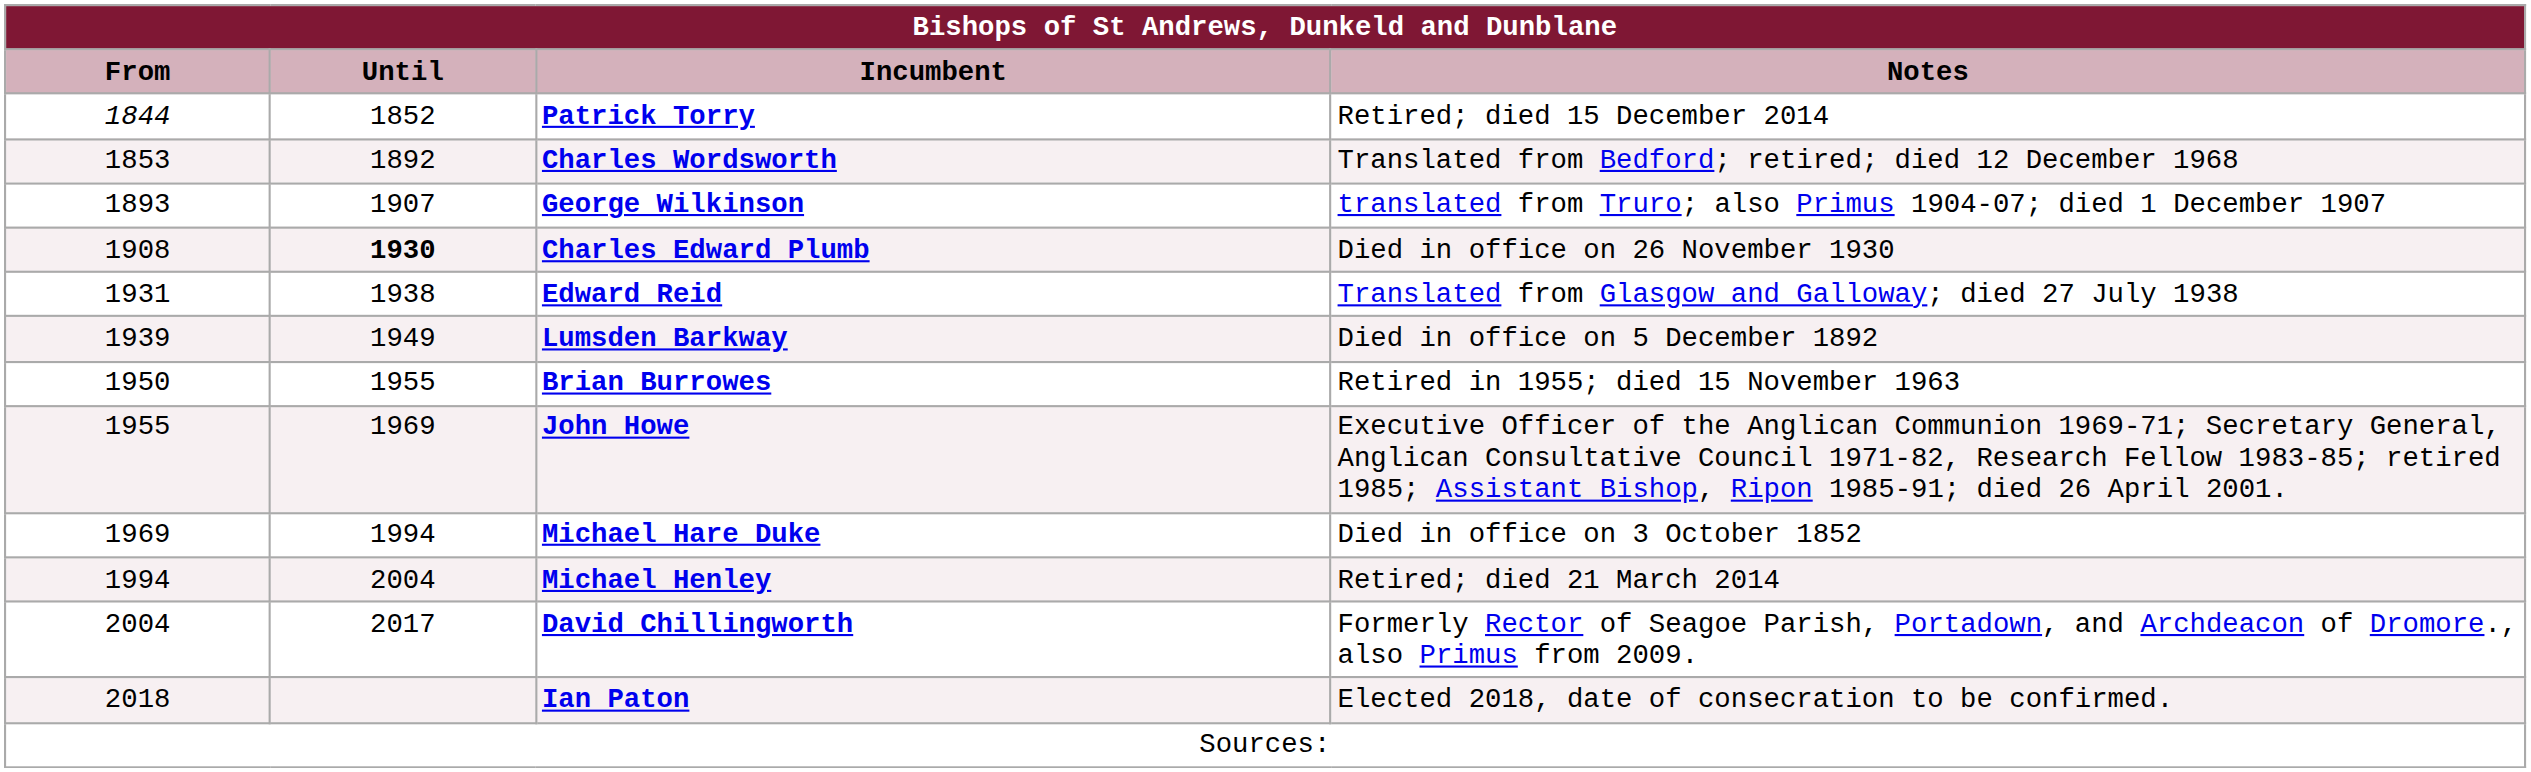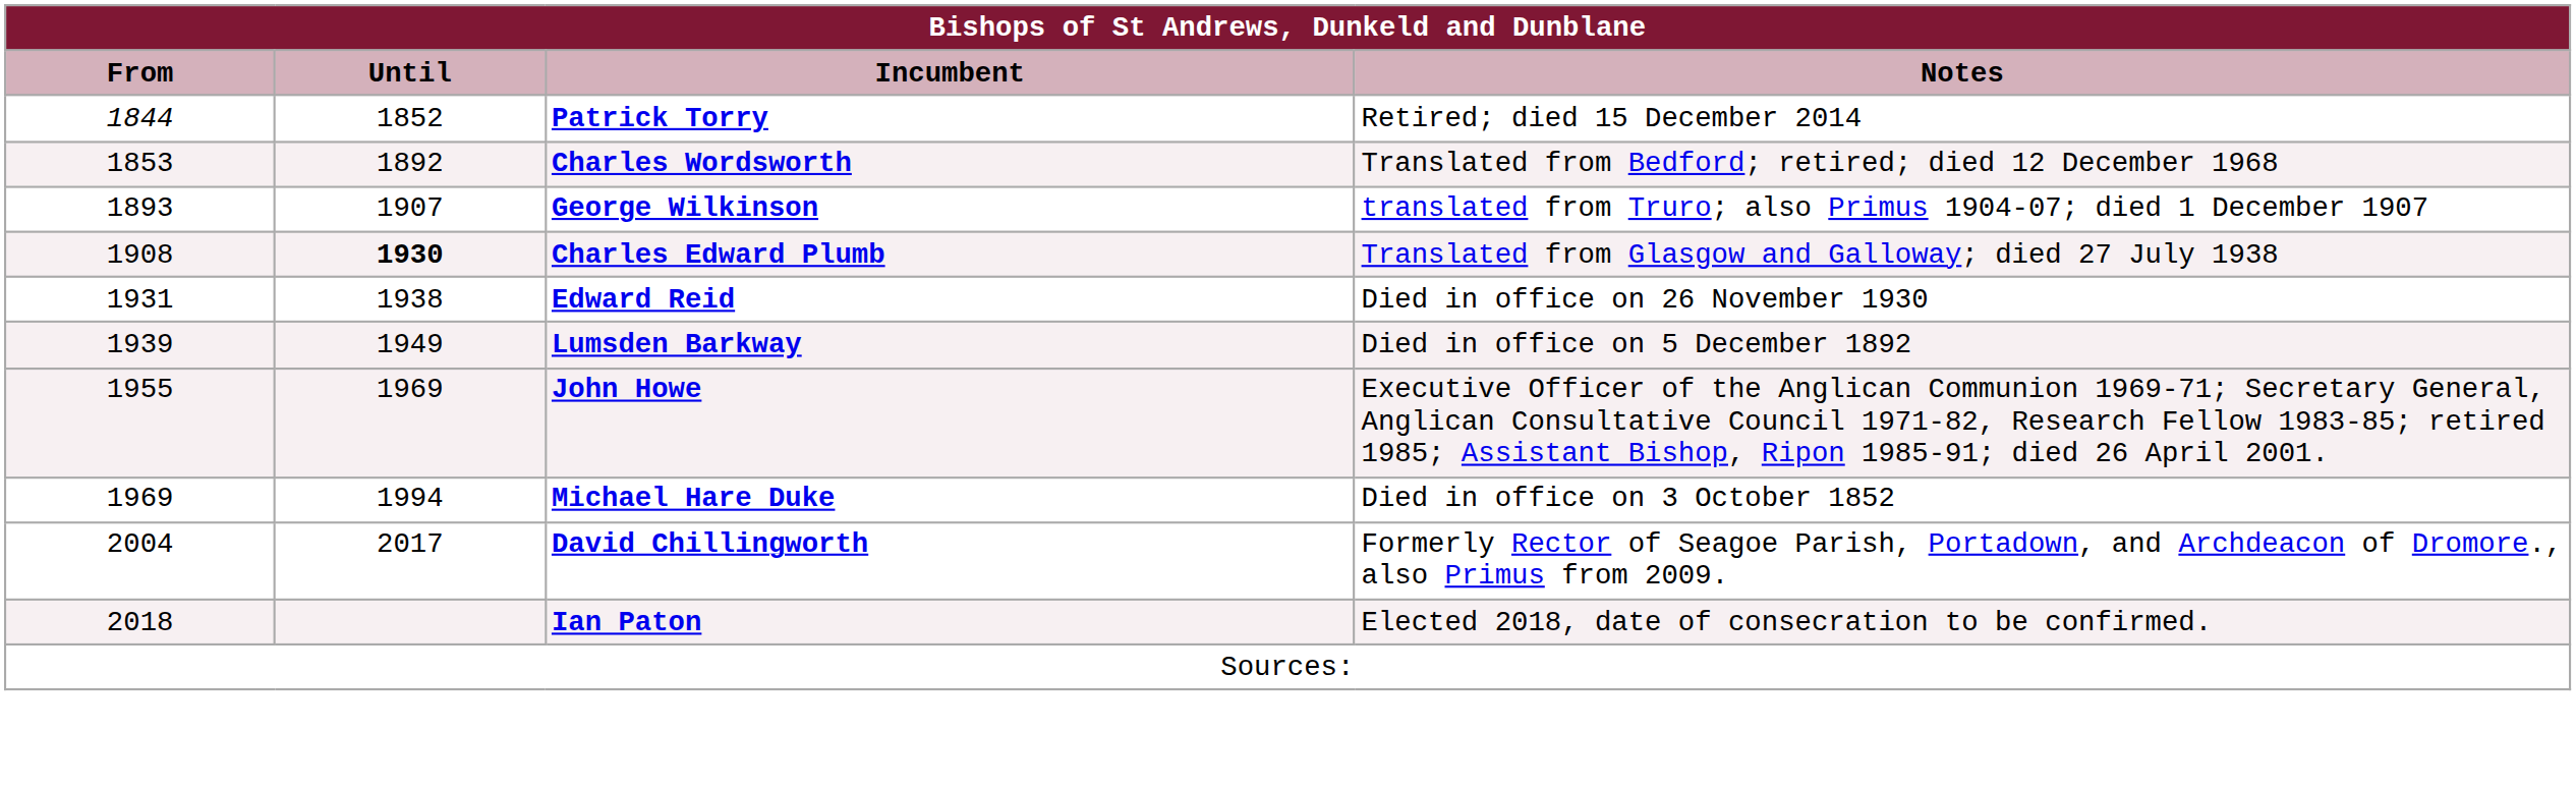Charles Edward Plumb | Notes: Died in office on 26 November 1930 -> Translated from Glasgow and Galloway; died 27 July 1938
Edward Reid | Notes: Translated from Glasgow and Galloway; died 27 July 1938 -> Died in office on 26 November 1930
- row: 1950 | 1955 | Brian Burrowes | Retired in 1955; died 15 November 1963
- row: 1994 | 2004 | Michael Henley | Retired; died 21 March 2014
